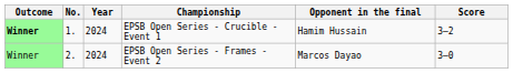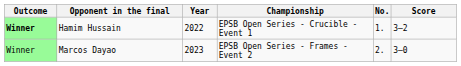columns swapped: No. <-> Opponent in the final
EPSB Open Series - Crucible - Event 1 | Year: 2024 -> 2022
EPSB Open Series - Frames - Event 2 | Year: 2024 -> 2023
